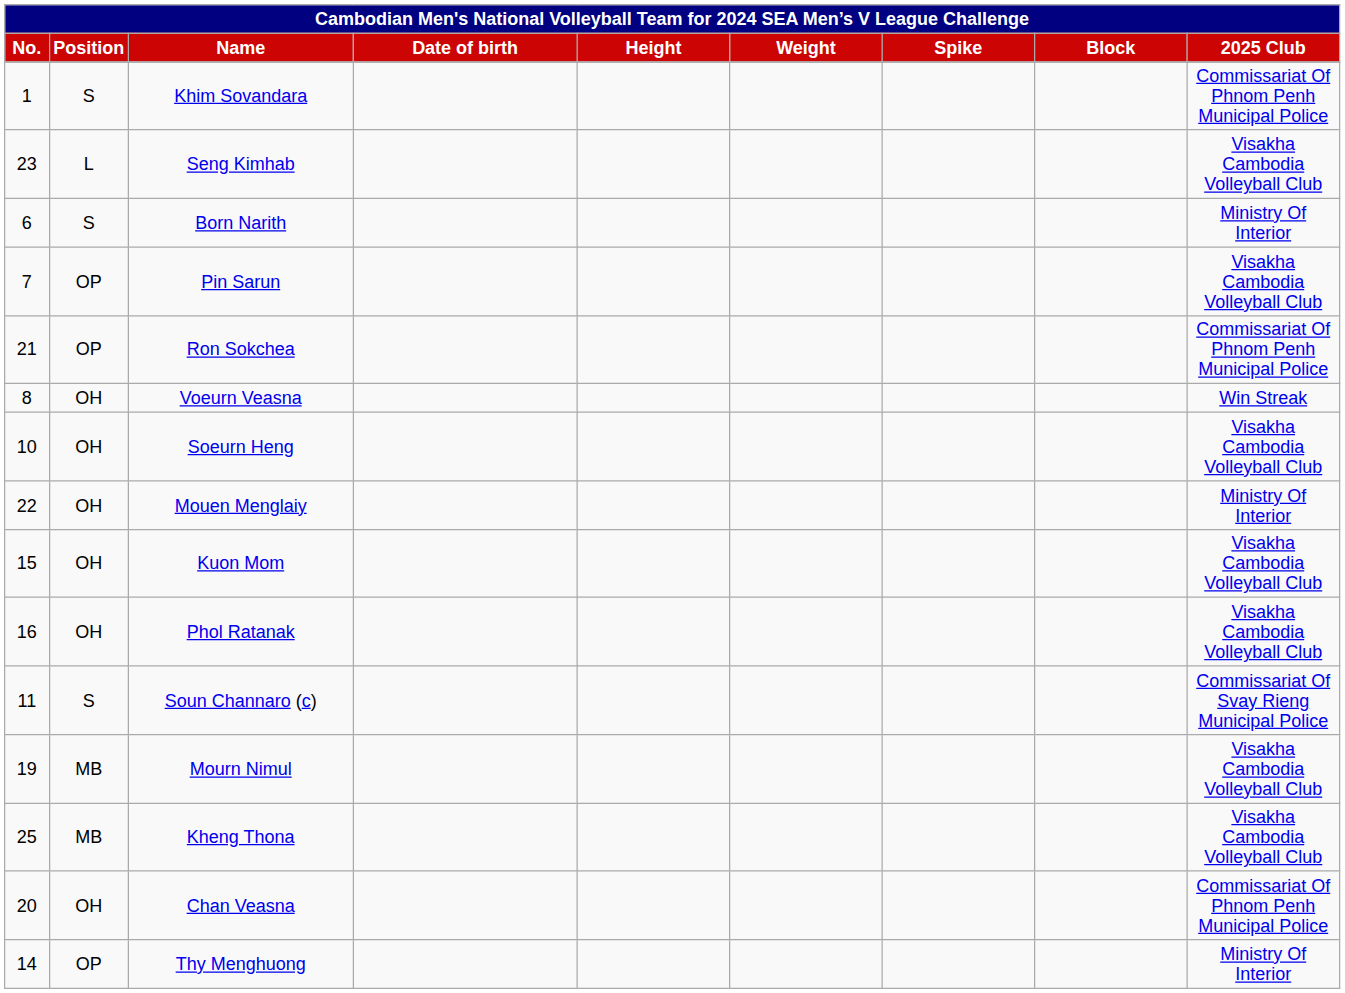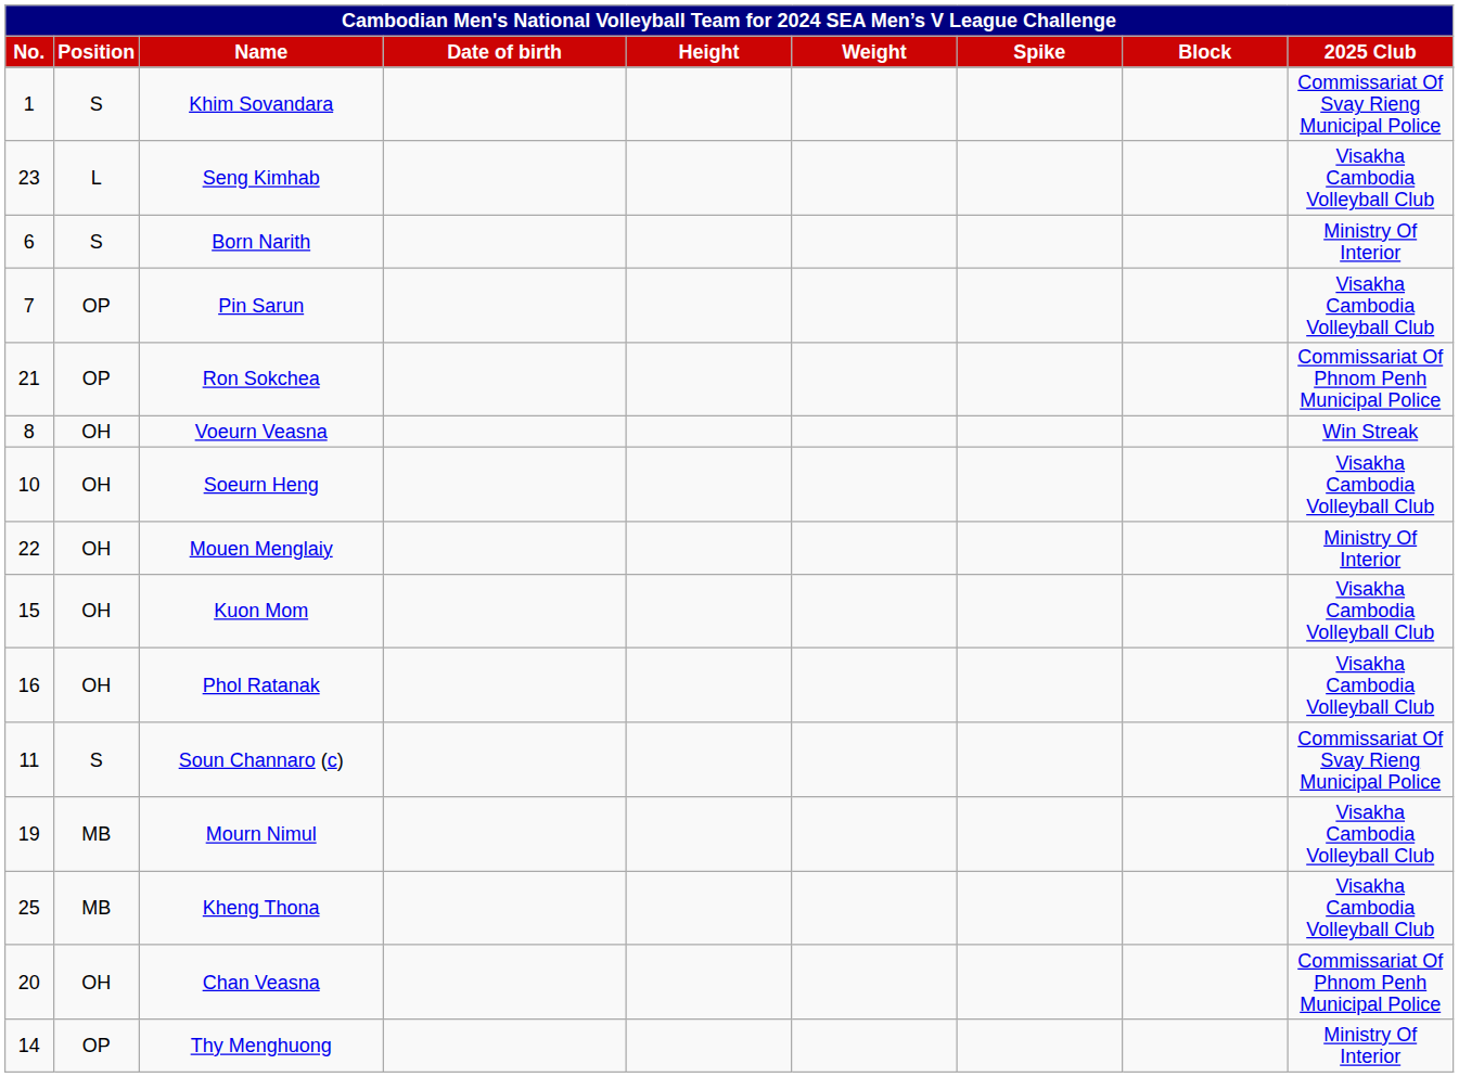Khim Sovandara | 2025 Club: Commissariat Of Phnom Penh Municipal Police -> Commissariat Of Svay Rieng Municipal Police
